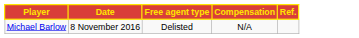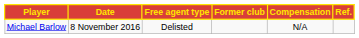+ column: Former club
